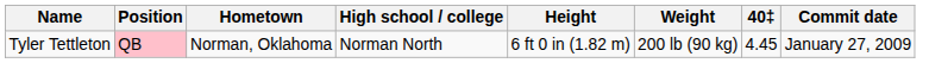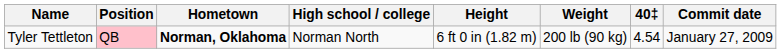Tyler Tettleton | Hometown: normal -> bold
Tyler Tettleton | 40‡: 4.45 -> 4.54
